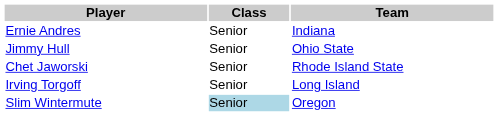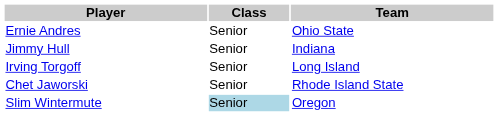Ernie Andres | Team: Indiana -> Ohio State
Jimmy Hull | Team: Ohio State -> Indiana
rows swapped: Chet Jaworski <-> Irving Torgoff
